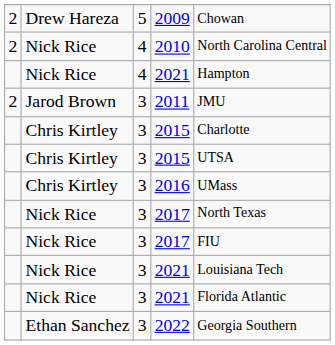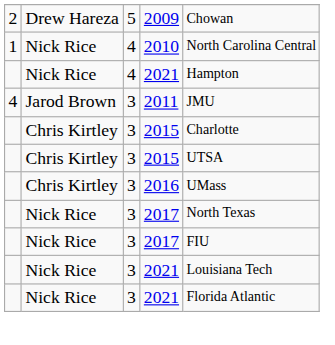2010 | column 1: 2 -> 1
2011 | column 1: 2 -> 4
- row: Ethan Sanchez | 3 | 2022 | Georgia Southern
